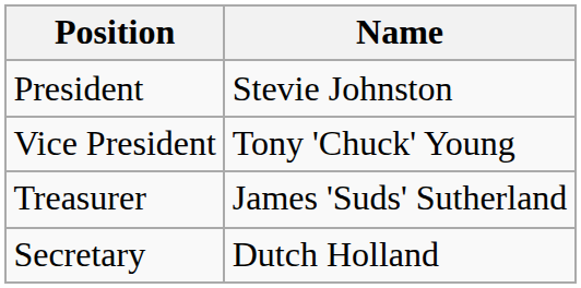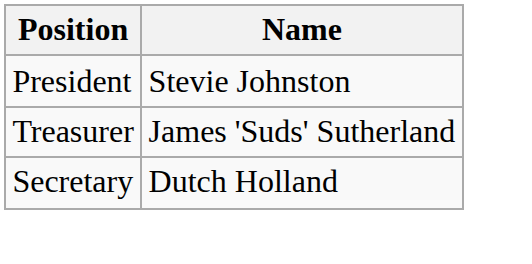- row: Vice President | Tony 'Chuck' Young
